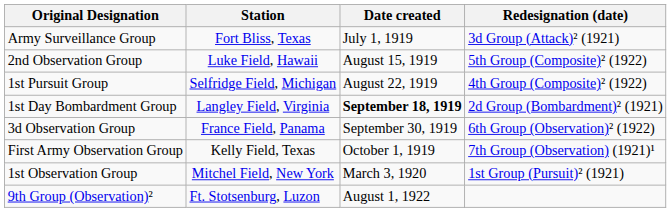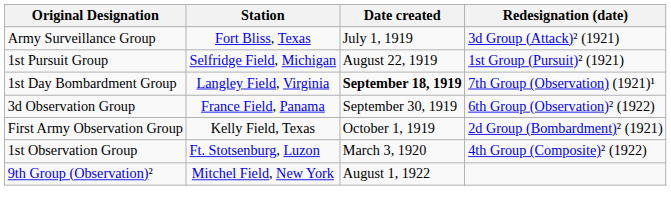- row: 2nd Observation Group | Luke Field, Hawaii | August 15, 1919 | 5th Group (Composite)² (1922)
1st Pursuit Group | Redesignation (date): 4th Group (Composite)² (1922) -> 1st Group (Pursuit)² (1921)
1st Day Bombardment Group | Redesignation (date): 2d Group (Bombardment)² (1921) -> 7th Group (Observation) (1921)¹
First Army Observation Group | Redesignation (date): 7th Group (Observation) (1921)¹ -> 2d Group (Bombardment)² (1921)
1st Observation Group | Station: Mitchel Field, New York -> Ft. Stotsenburg, Luzon
1st Observation Group | Redesignation (date): 1st Group (Pursuit)² (1921) -> 4th Group (Composite)² (1922)
9th Group (Observation)² | Station: Ft. Stotsenburg, Luzon -> Mitchel Field, New York
